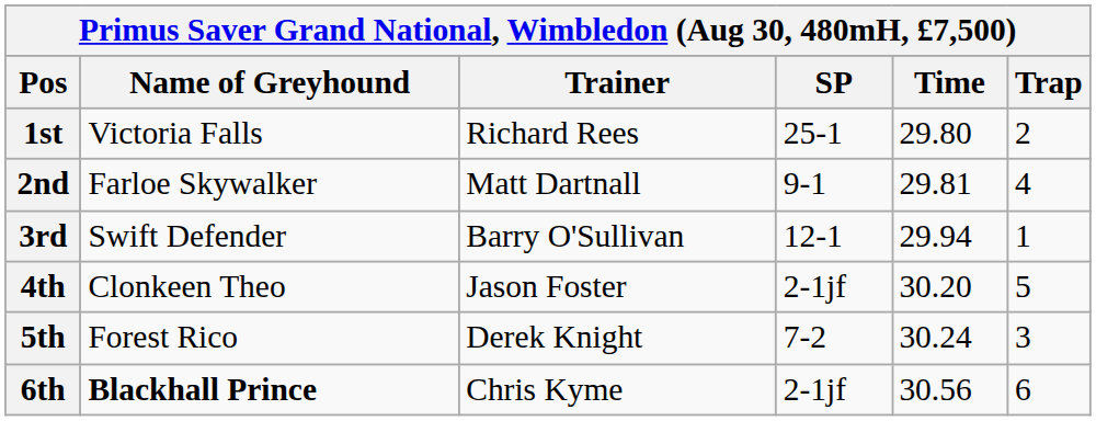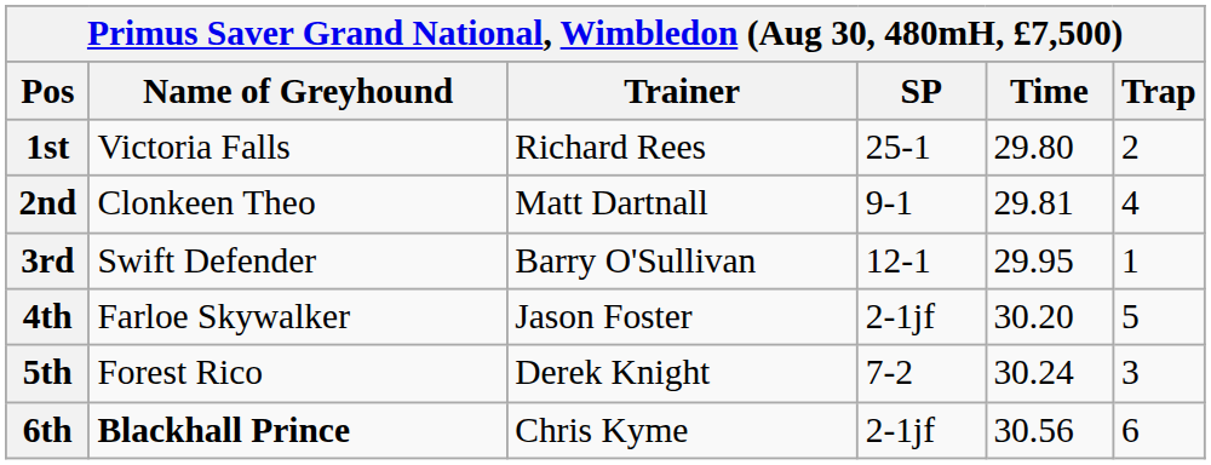2nd | Name of Greyhound: Farloe Skywalker -> Clonkeen Theo
3rd | Time: 29.94 -> 29.95
4th | Name of Greyhound: Clonkeen Theo -> Farloe Skywalker
